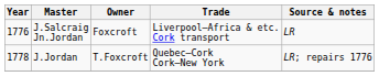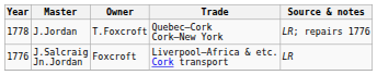rows swapped: J.Salcraig Jn.Jordan <-> J.Jordan
